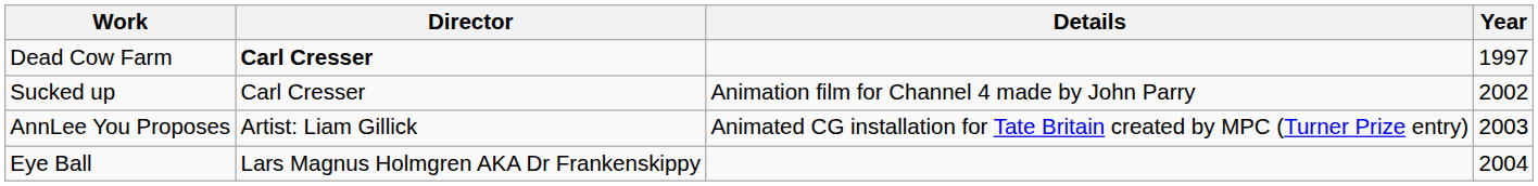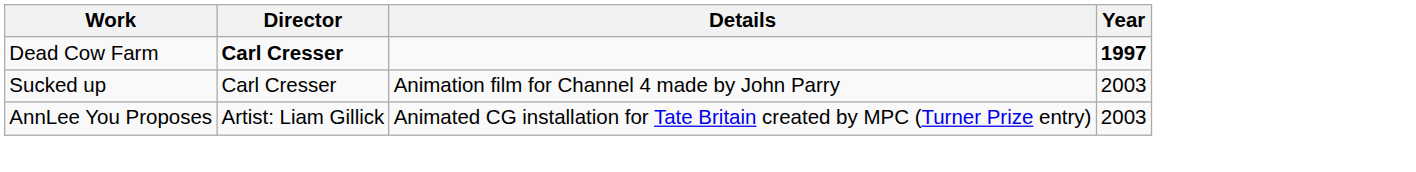Dead Cow Farm | Year: normal -> bold
Sucked up | Year: 2002 -> 2003
- row: Eye Ball | Lars Magnus Holmgren AKA Dr Frankenskippy | 2004
